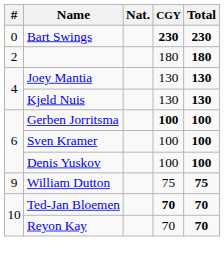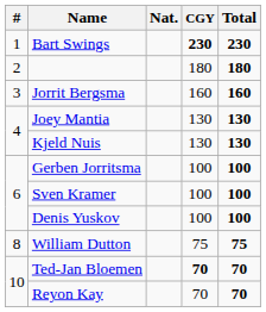Bart Swings | #: 0 -> 1
+ row: 3 | Jorrit Bergsma | 160 | 160
Gerben Jorritsma | CGY: bold -> normal
William Dutton | #: 9 -> 8
